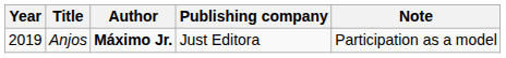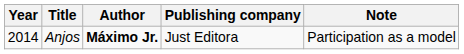Anjos | Year: 2019 -> 2014
